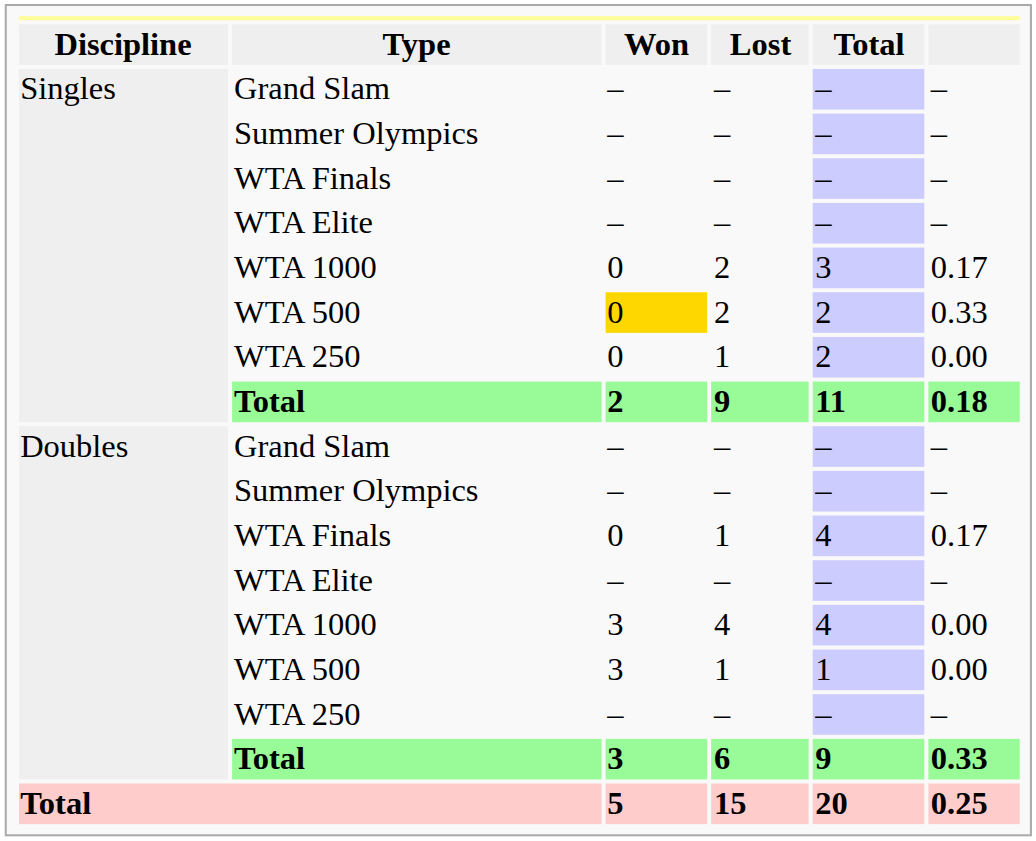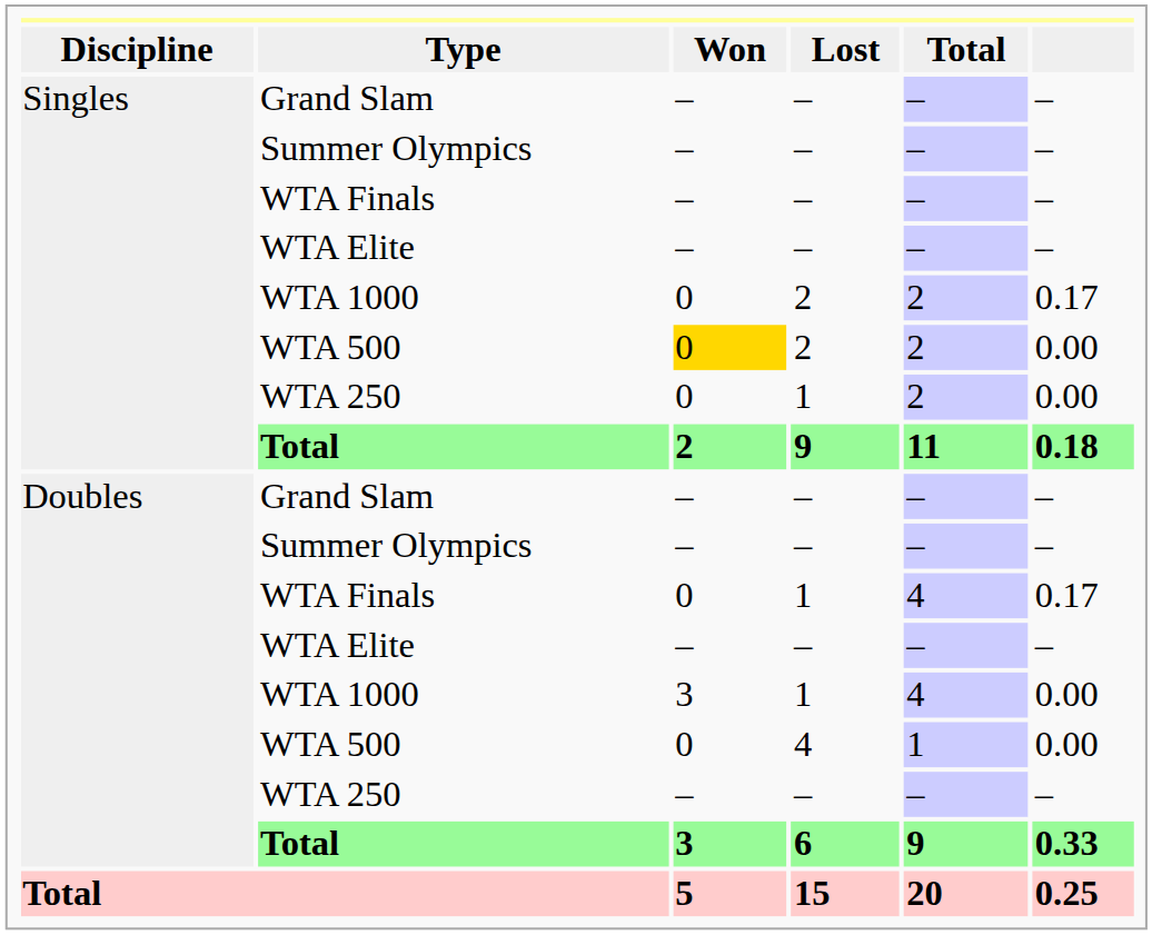Singles / WTA 1000 | Total: 3 -> 2
Singles / WTA 500 | column 6: 0.33 -> 0.00
Doubles / WTA 1000 | Lost: 4 -> 1
Doubles / WTA 500 | Won: 3 -> 0
Doubles / WTA 500 | Lost: 1 -> 4
